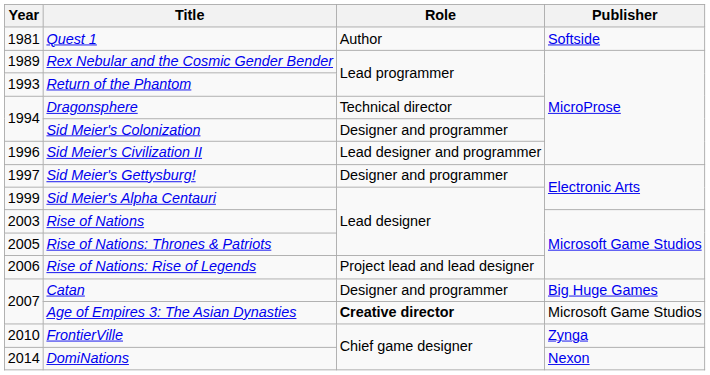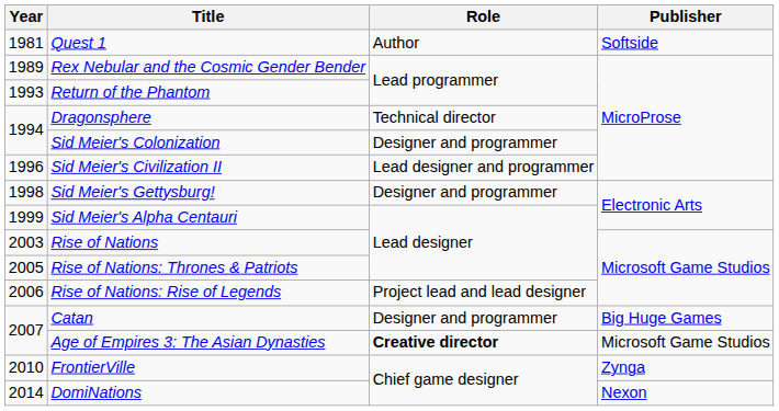Sid Meier's Gettysburg! | Year: 1997 -> 1998
